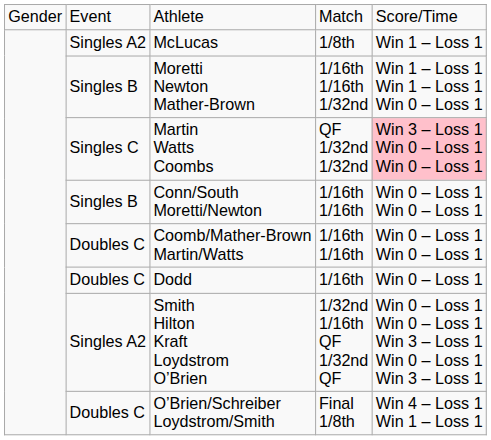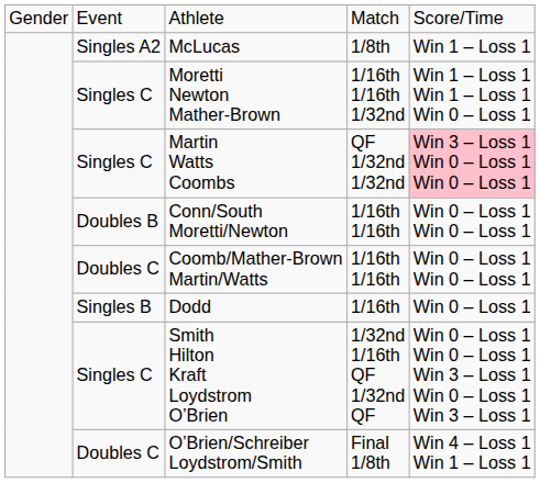Moretti Newton Mather-Brown | column 2: Singles B -> Singles C
Conn/South Moretti/Newton | column 2: Singles B -> Doubles B
Dodd | column 2: Doubles C -> Singles B
Smith Hilton Kraft Loydstrom O’Brien | column 2: Singles A2 -> Singles C
